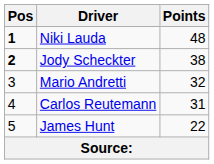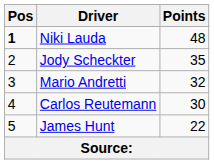Jody Scheckter | Pos: bold -> normal
Jody Scheckter | Points: 38 -> 35
Carlos Reutemann | Points: 31 -> 30
